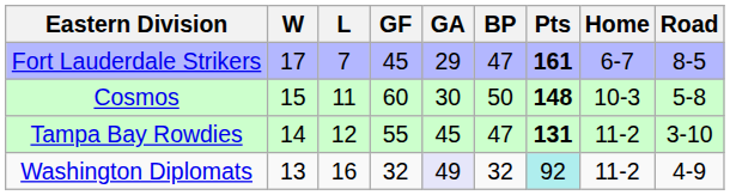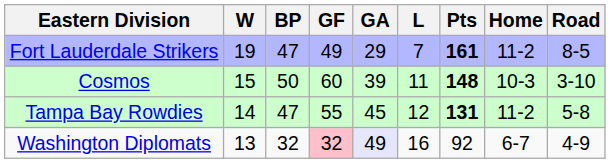columns swapped: L <-> BP
Fort Lauderdale Strikers | W: 17 -> 19
Fort Lauderdale Strikers | GF: 45 -> 49
Fort Lauderdale Strikers | Home: 6-7 -> 11-2
Cosmos | GA: 30 -> 39
Cosmos | Road: 5-8 -> 3-10
Tampa Bay Rowdies | Road: 3-10 -> 5-8
Washington Diplomats | GF: no background -> pink background
Washington Diplomats | Pts: paleturquoise background -> no background
Washington Diplomats | Home: 11-2 -> 6-7
